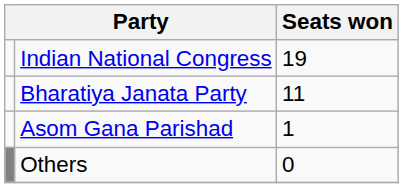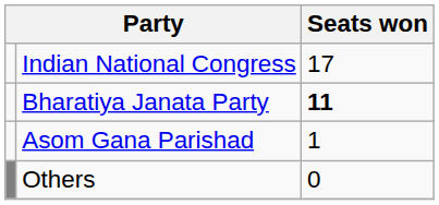Indian National Congress | Seats won: 19 -> 17
Bharatiya Janata Party | Seats won: normal -> bold
